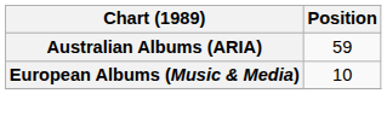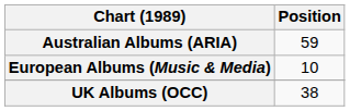+ row: UK Albums (OCC) | 38
